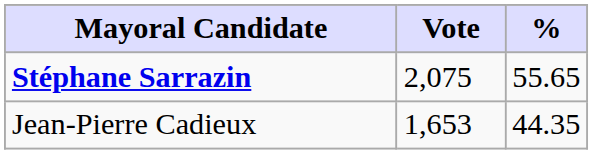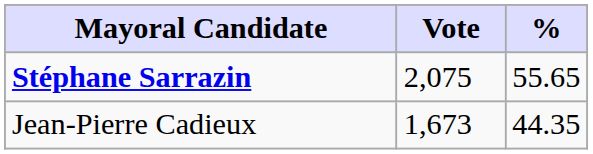Jean-Pierre Cadieux | Vote: 1,653 -> 1,673
